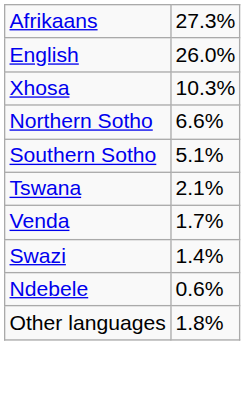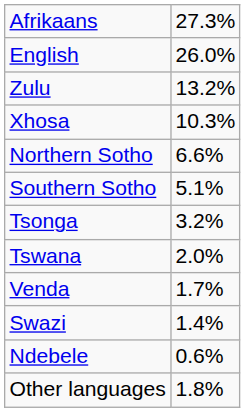+ row: Zulu | 13.2%
+ row: Tsonga | 3.2%
Tswana | column 2: 2.1% -> 2.0%
